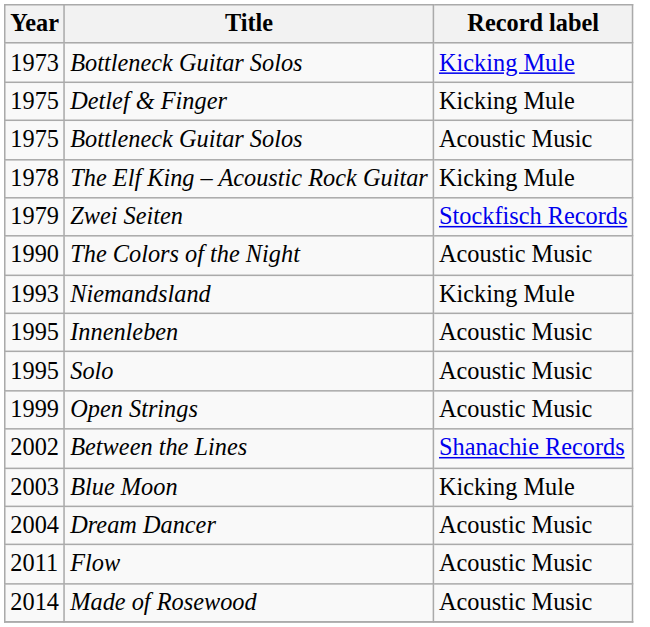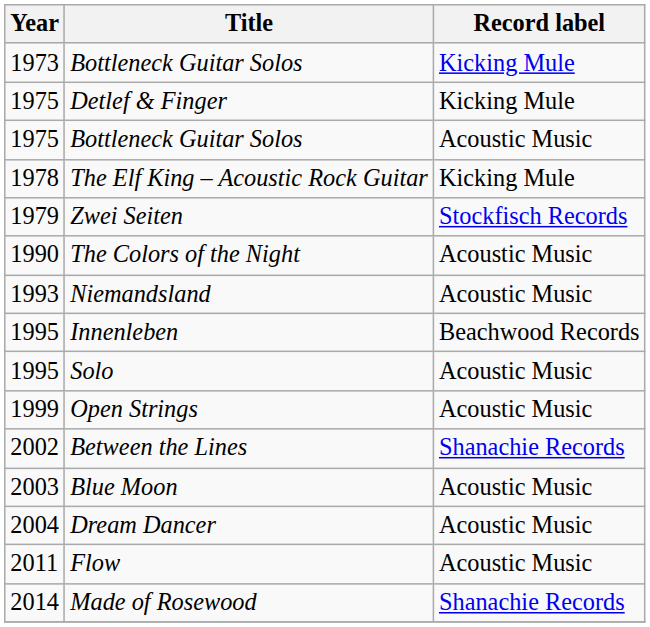Niemandsland | Record label: Kicking Mule -> Acoustic Music
Innenleben | Record label: Acoustic Music -> Beachwood Records
Blue Moon | Record label: Kicking Mule -> Acoustic Music
Made of Rosewood | Record label: Acoustic Music -> Shanachie Records
